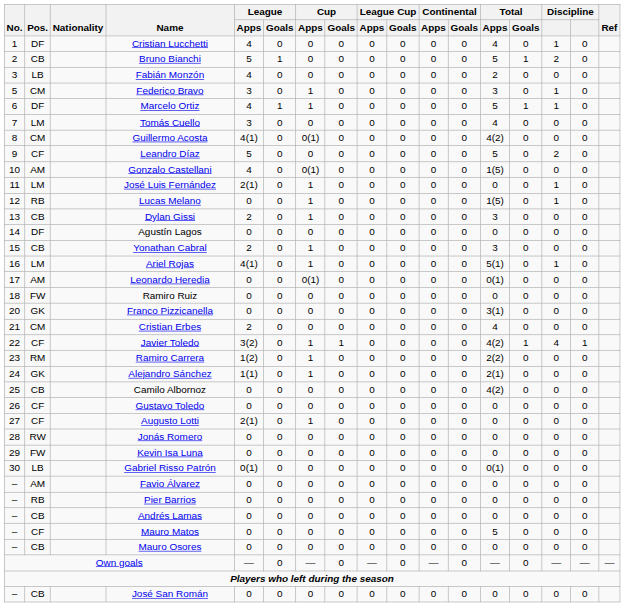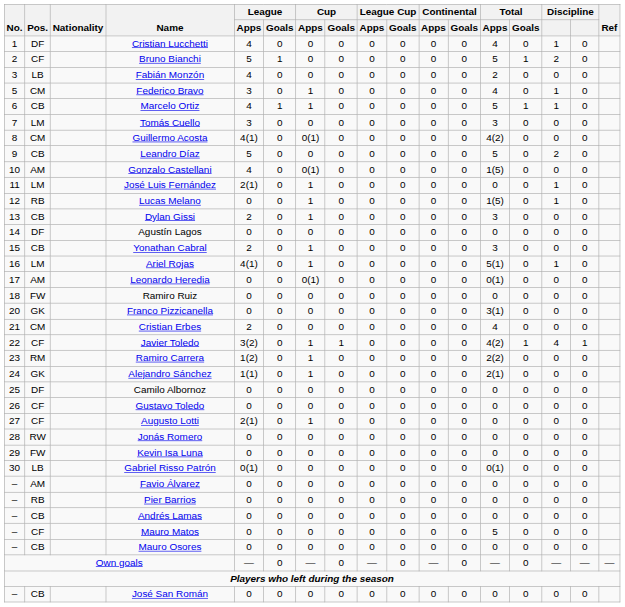Bruno Bianchi | Pos.: CB -> CF
Federico Bravo | Total / Apps: 3 -> 4
Marcelo Ortiz | Pos.: DF -> CB
Tomás Cuello | Total / Apps: 4 -> 3
Leandro Díaz | Pos.: CF -> CB
Camilo Albornoz | Pos.: CB -> DF
Camilo Albornoz | Total / Apps: 4(2) -> 0
